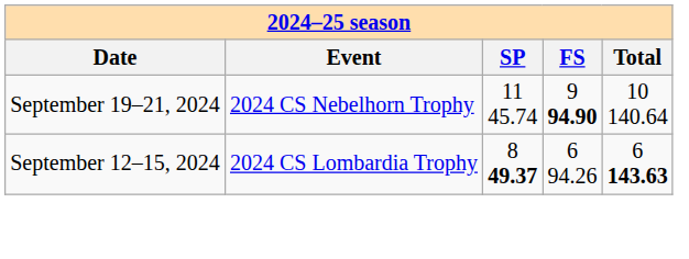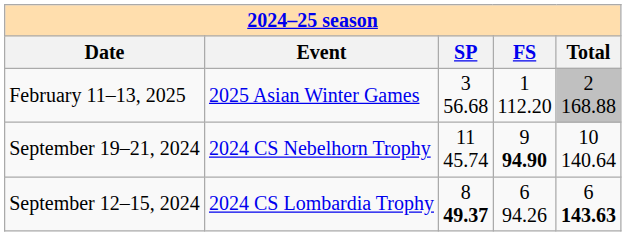+ row: February 11–13, 2025 | 2025 Asian Winter Games | 3 56.68 | 1 112.20 | 2 168.88
